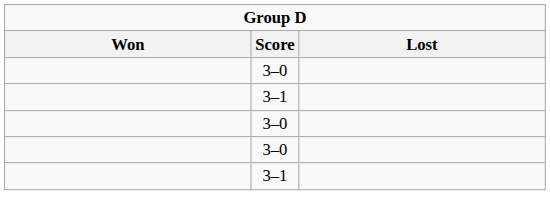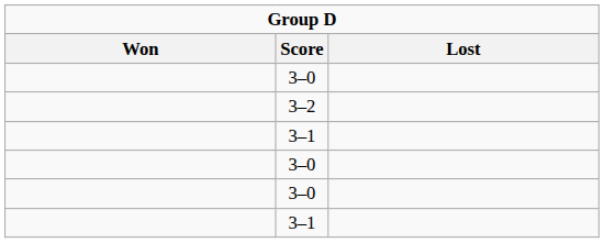+ row: 3–2
